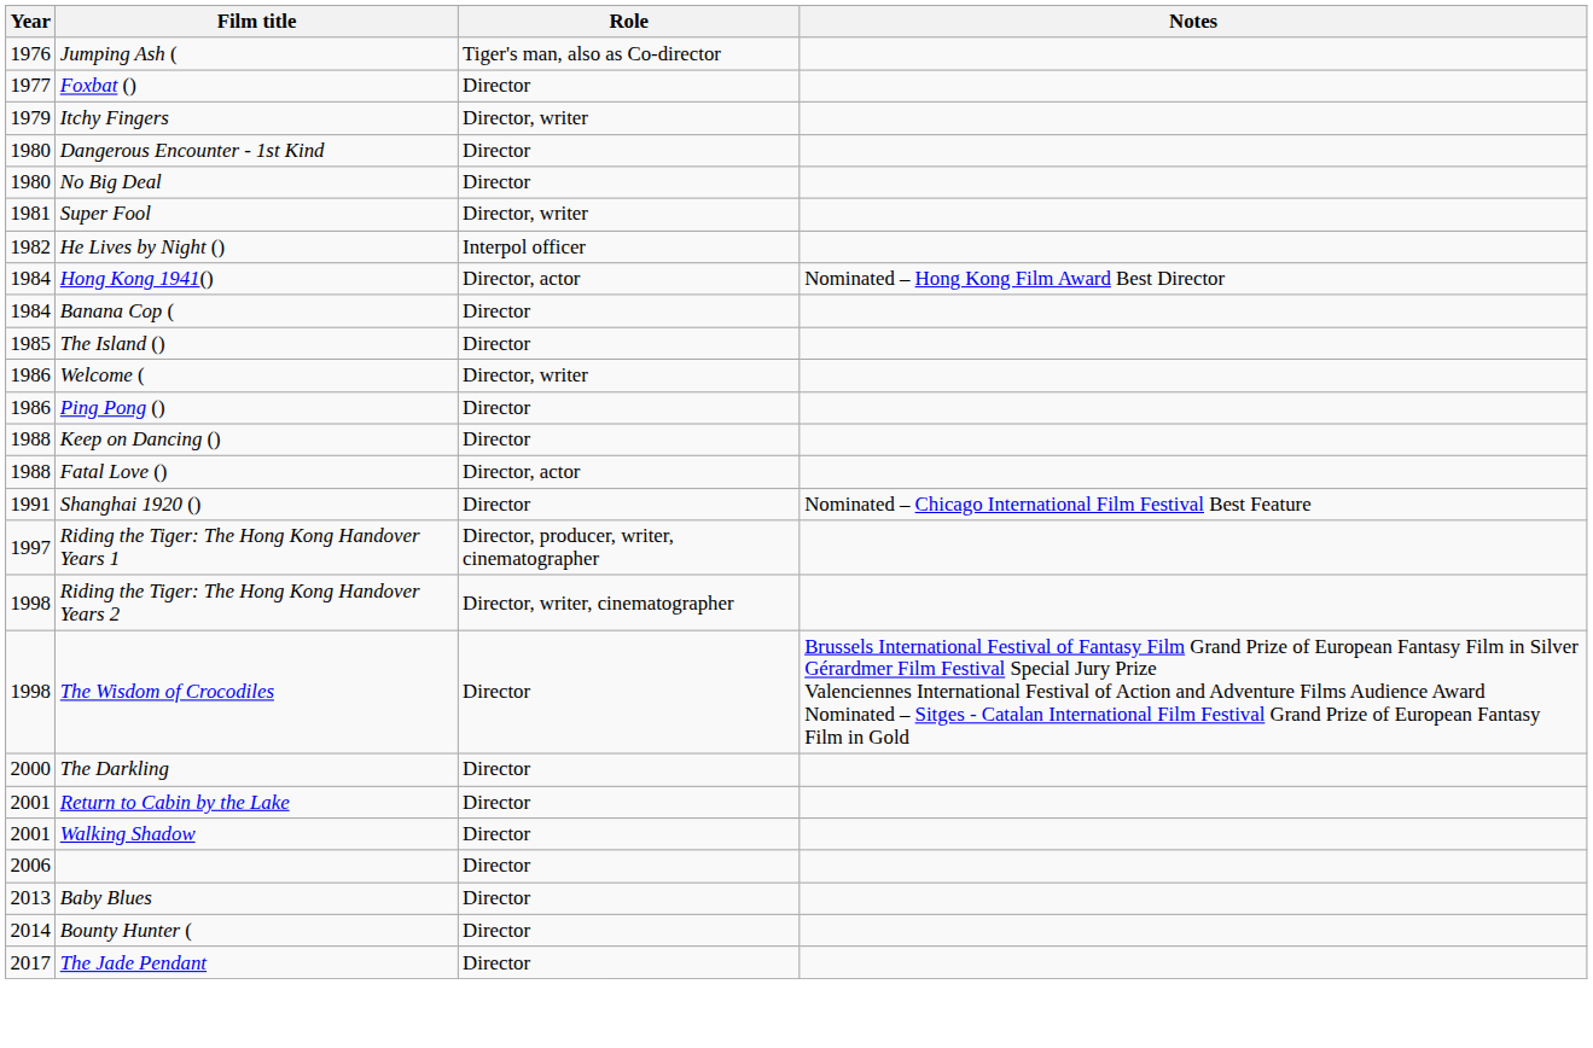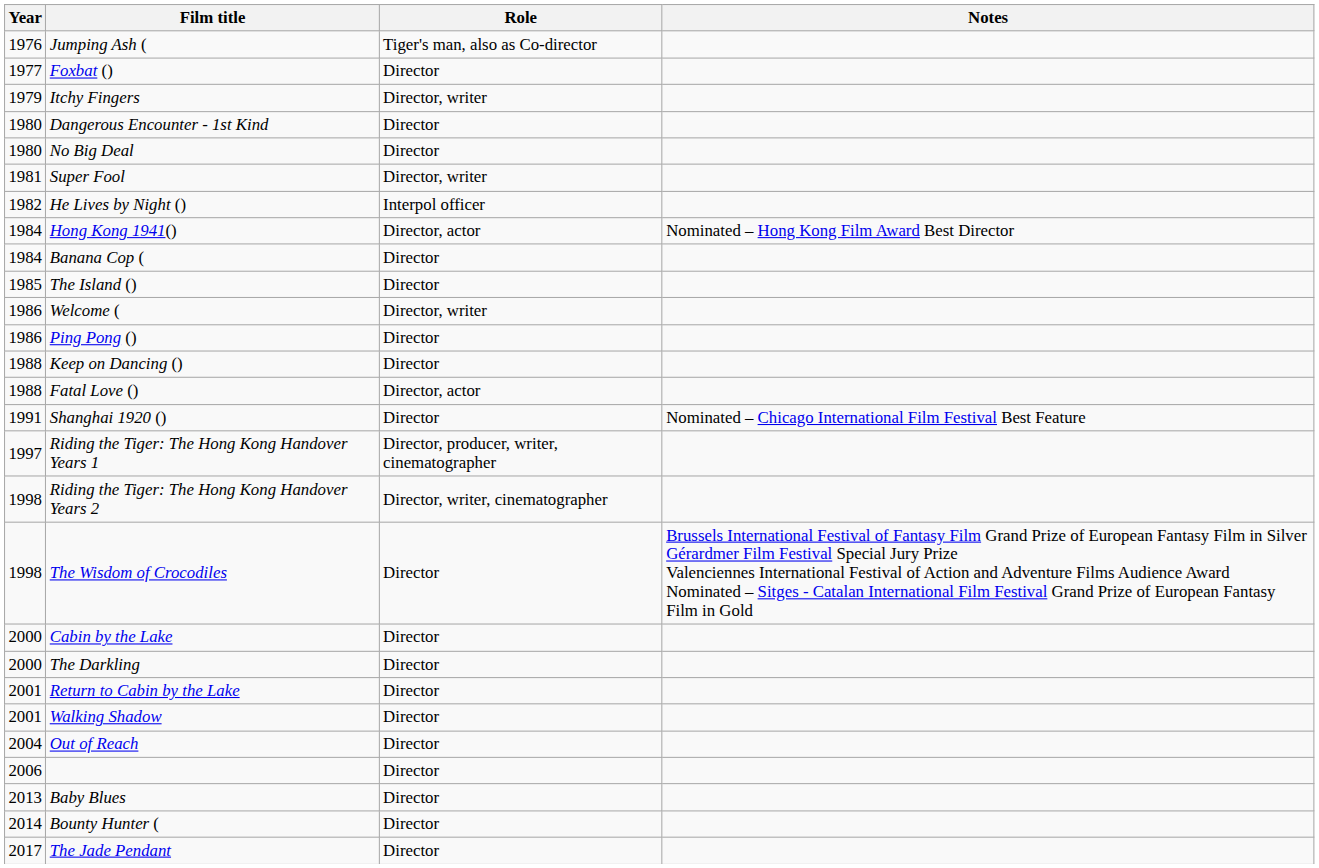+ row: 2000 | Cabin by the Lake | Director
+ row: 2004 | Out of Reach | Director
